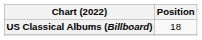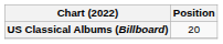US Classical Albums (Billboard) | Position: 18 -> 20
